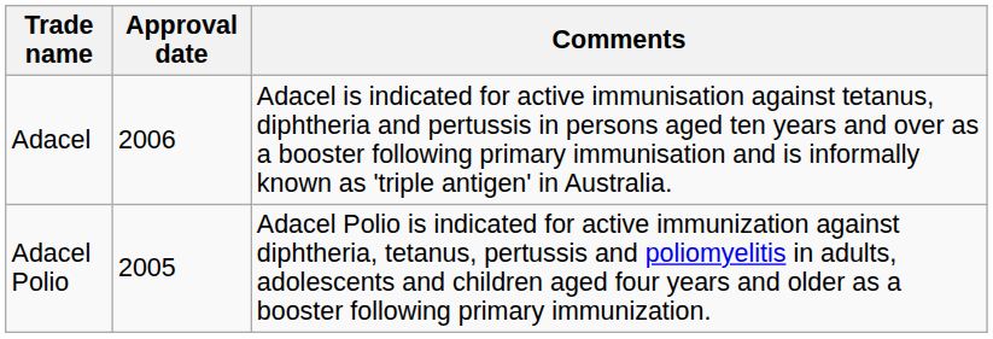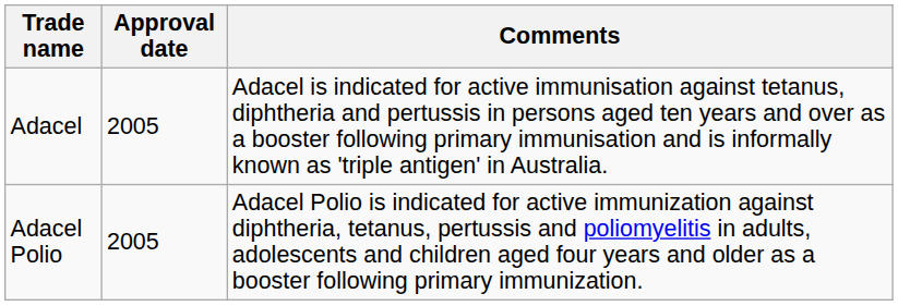Adacel | Approval date: 2006 -> 2005
